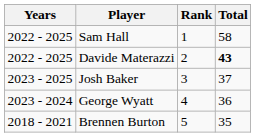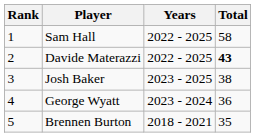columns swapped: Rank <-> Years
Josh Baker | Total: 37 -> 38
